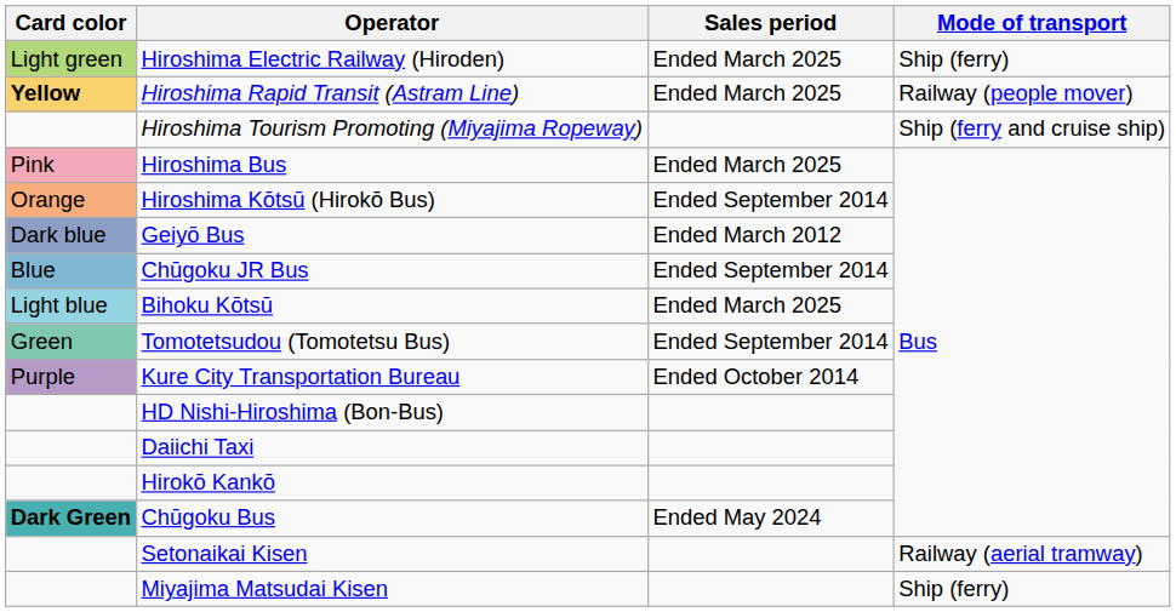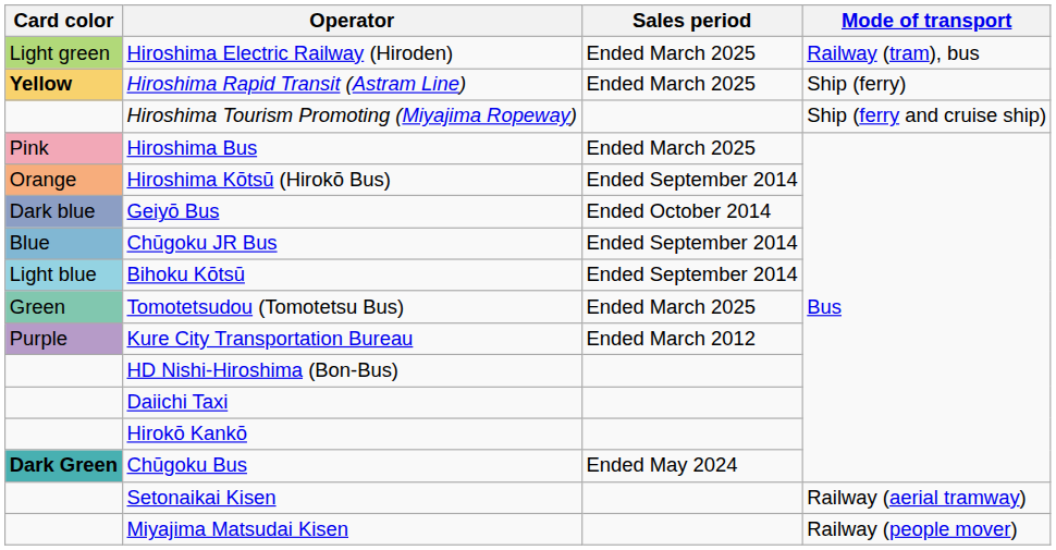Hiroshima Electric Railway (Hiroden) | Mode of transport: Ship (ferry) -> Railway (tram), bus
Hiroshima Rapid Transit (Astram Line) | Mode of transport: Railway (people mover) -> Ship (ferry)
Geiyō Bus | Sales period: Ended March 2012 -> Ended October 2014
Bihoku Kōtsū | Sales period: Ended March 2025 -> Ended September 2014
Tomotetsudou (Tomotetsu Bus) | Sales period: Ended September 2014 -> Ended March 2025
Kure City Transportation Bureau | Sales period: Ended October 2014 -> Ended March 2012
Miyajima Matsudai Kisen | Mode of transport: Ship (ferry) -> Railway (people mover)
